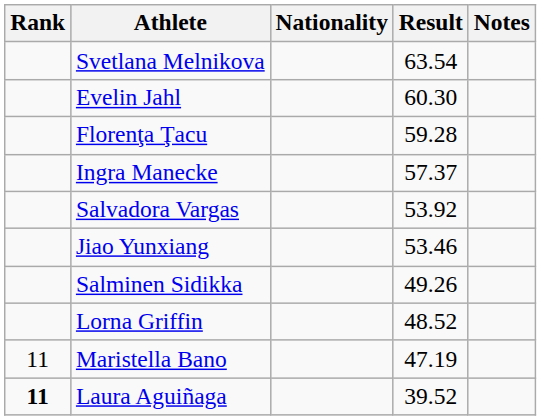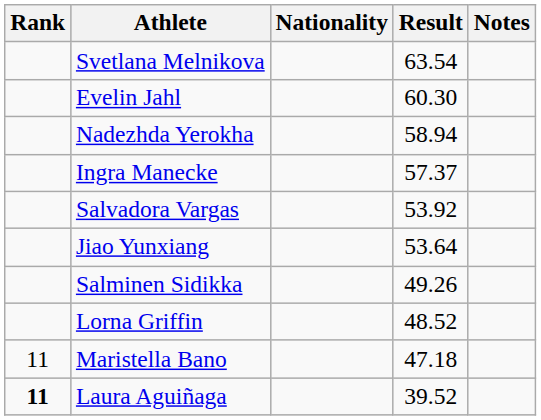- row: Florenţa Ţacu | 59.28
+ row: Nadezhda Yerokha | 58.94
Jiao Yunxiang | Result: 53.46 -> 53.64
Maristella Bano | Result: 47.19 -> 47.18
